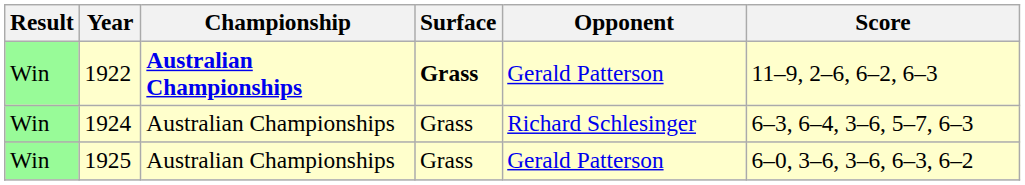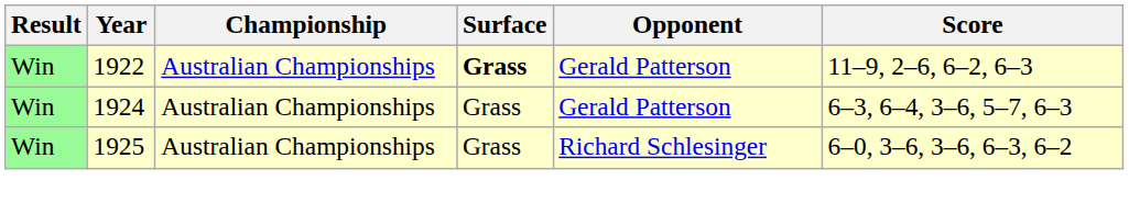1922 | Championship: bold -> normal
1924 | Opponent: Richard Schlesinger -> Gerald Patterson
1925 | Opponent: Gerald Patterson -> Richard Schlesinger
